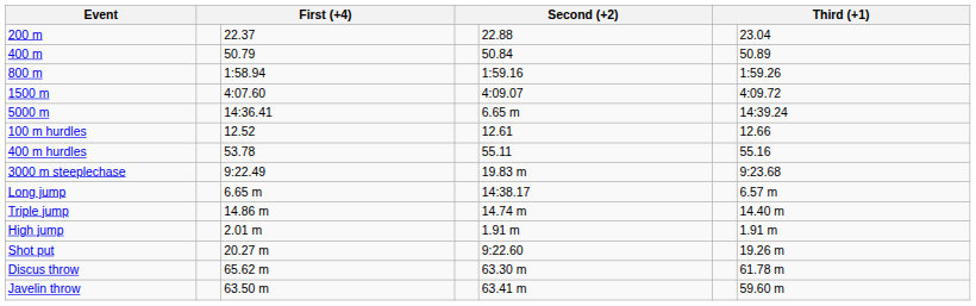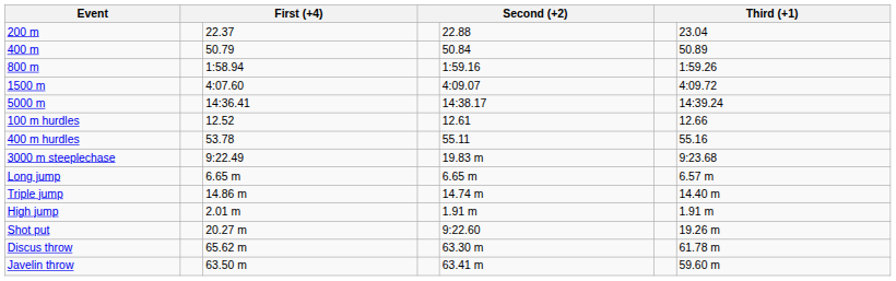5000 m | column 5: 6.65 m -> 14:38.17
Long jump | column 5: 14:38.17 -> 6.65 m
